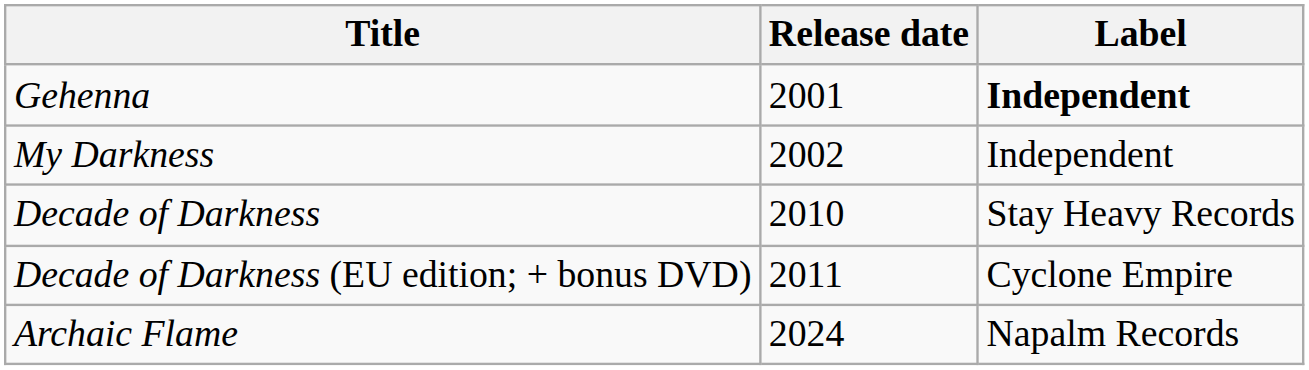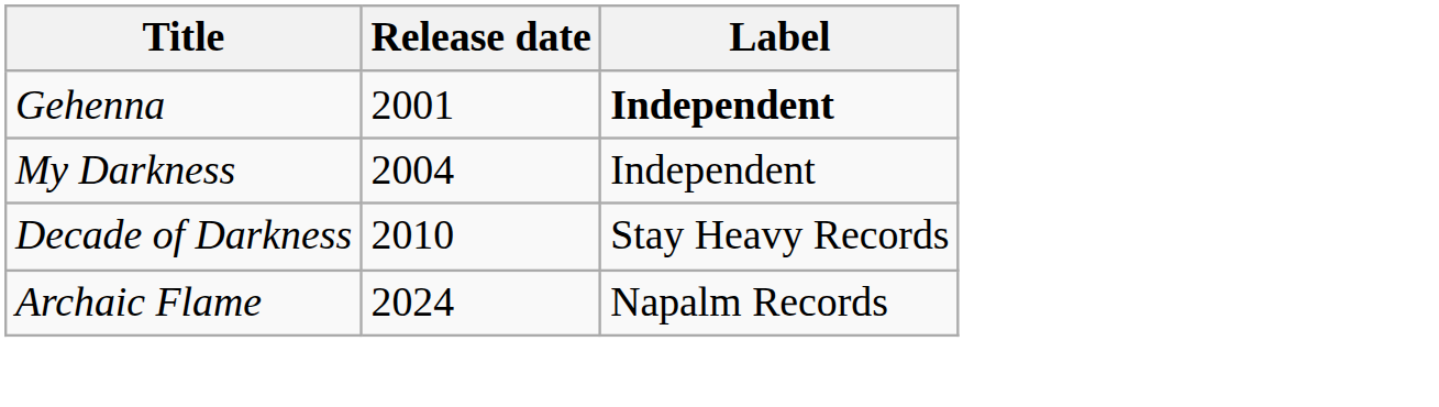My Darkness | Release date: 2002 -> 2004
- row: Decade of Darkness (EU edition; + bonus DVD) | 2011 | Cyclone Empire
